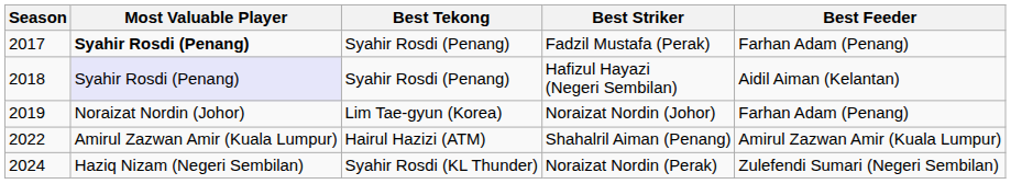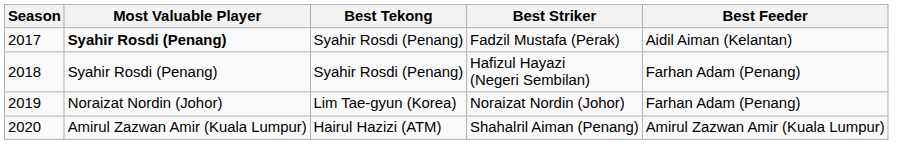Fadzil Mustafa (Perak) | Best Feeder: Farhan Adam (Penang) -> Aidil Aiman (Kelantan)
Hafizul Hayazi (Negeri Sembilan) | Most Valuable Player: lavender background -> no background
Hafizul Hayazi (Negeri Sembilan) | Best Feeder: Aidil Aiman (Kelantan) -> Farhan Adam (Penang)
Shahalril Aiman (Penang) | Season: 2022 -> 2020
- row: 2024 | Haziq Nizam (Negeri Sembilan) | Syahir Rosdi (KL Thunder) | Noraizat Nordin (Perak) | Zulefendi Sumari (Negeri Sembilan)
